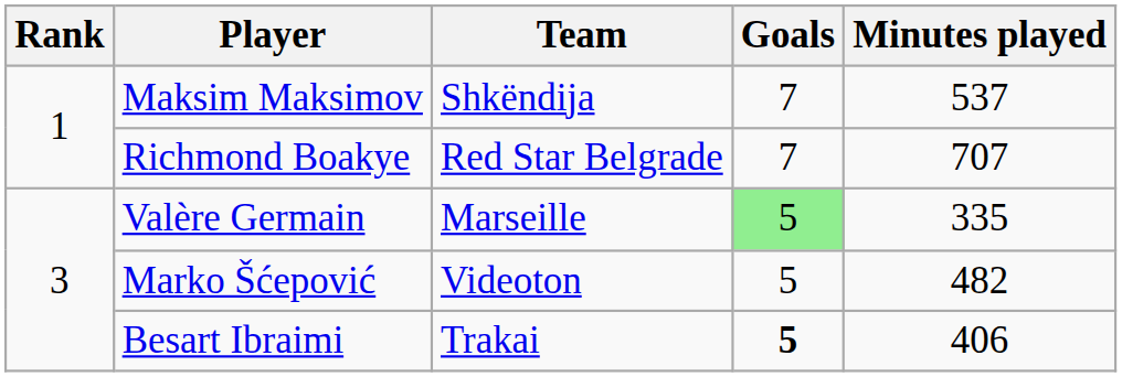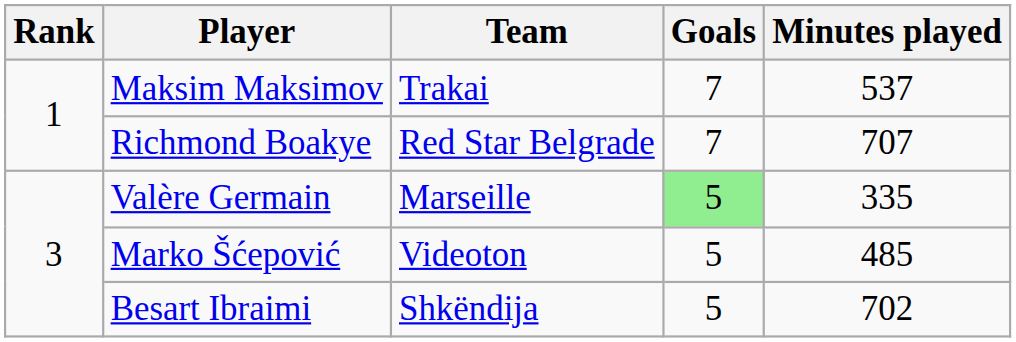Maksim Maksimov | Team: Shkëndija -> Trakai
Marko Šćepović | Minutes played: 482 -> 485
Besart Ibraimi | Team: Trakai -> Shkëndija
Besart Ibraimi | Goals: bold -> normal
Besart Ibraimi | Minutes played: 406 -> 702
